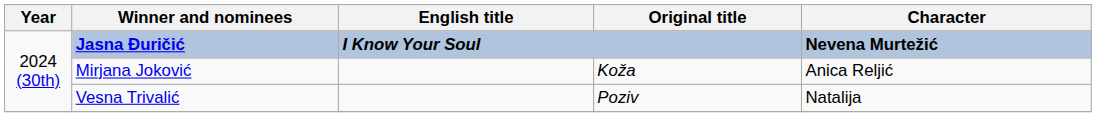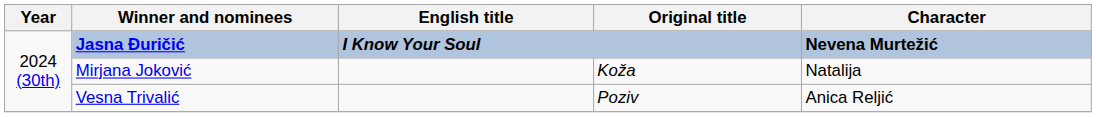Mirjana Joković | Character: Anica Reljić -> Natalija
Vesna Trivalić | Character: Natalija -> Anica Reljić
